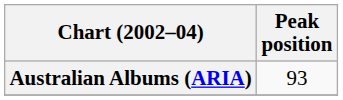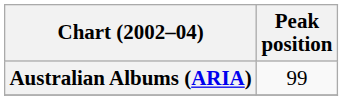Australian Albums (ARIA) | Peak position: 93 -> 99
